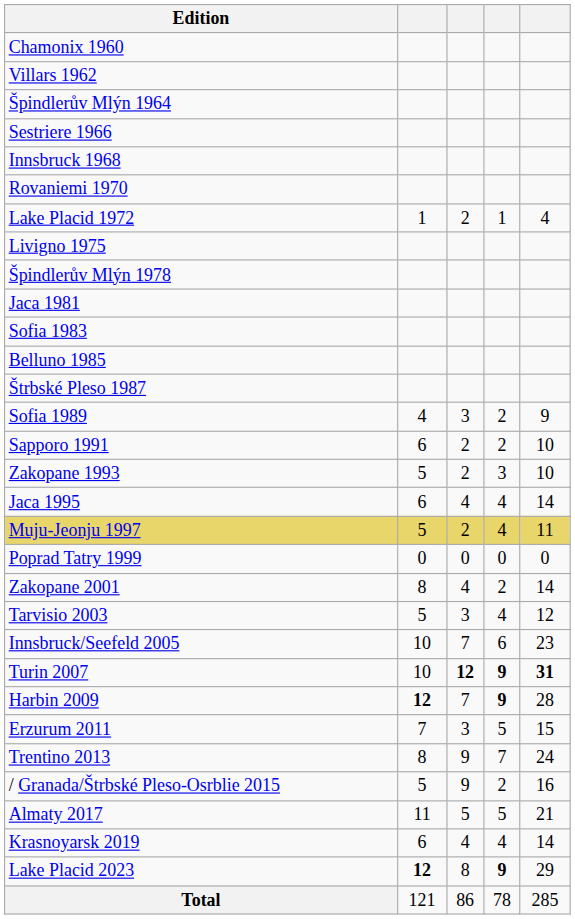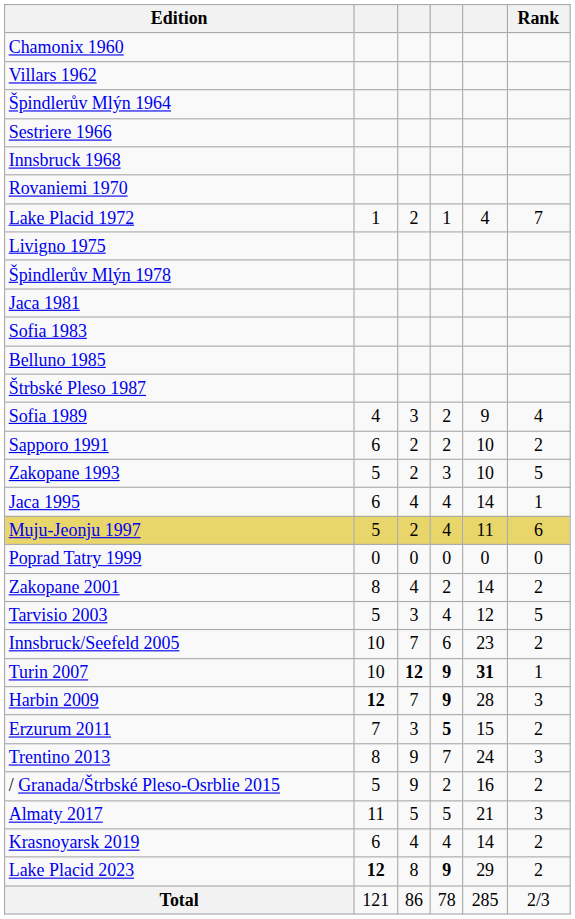+ column: Rank | 7 | 4 | 2 | 5 | 1 | 6 | 0 | 2 | 5 | 2 | 1 | 3 | 2 | 3 | 2 | 3 | 2 | 2 | 2/3
Erzurum 2011 | column 4: normal -> bold
